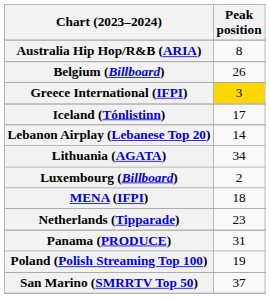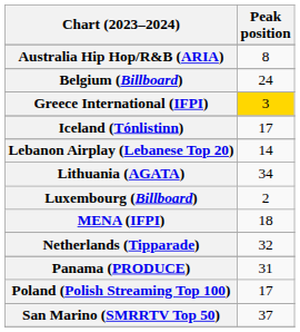Belgium (Billboard) | Peak position: 26 -> 24
Netherlands (Tipparade) | Peak position: 23 -> 32
Poland (Polish Streaming Top 100) | Peak position: 19 -> 17
